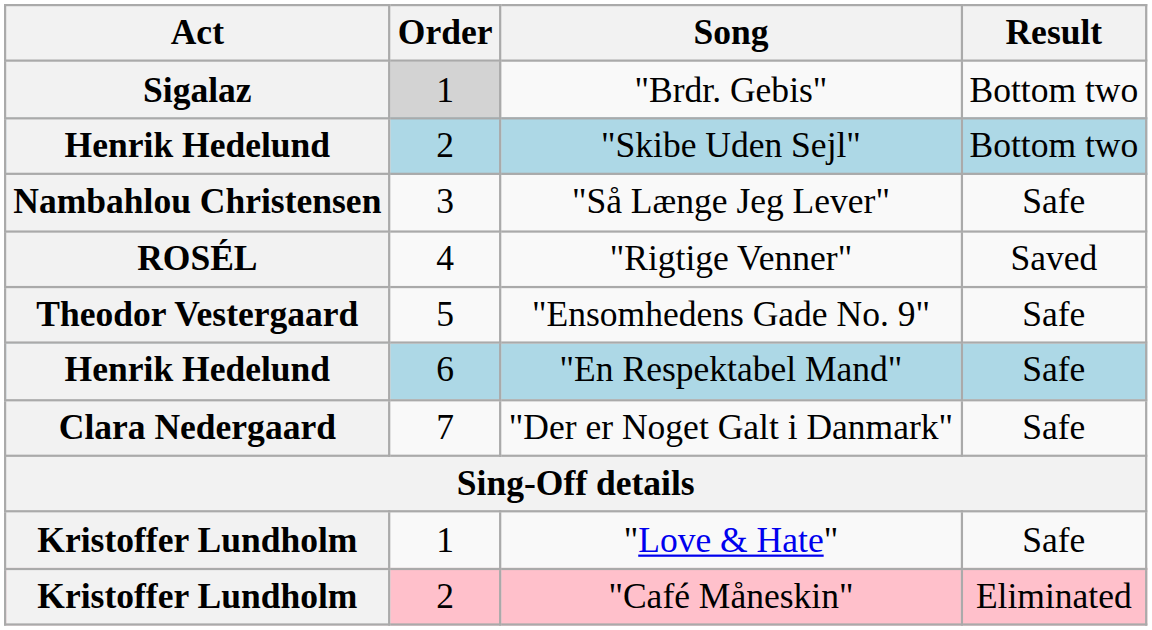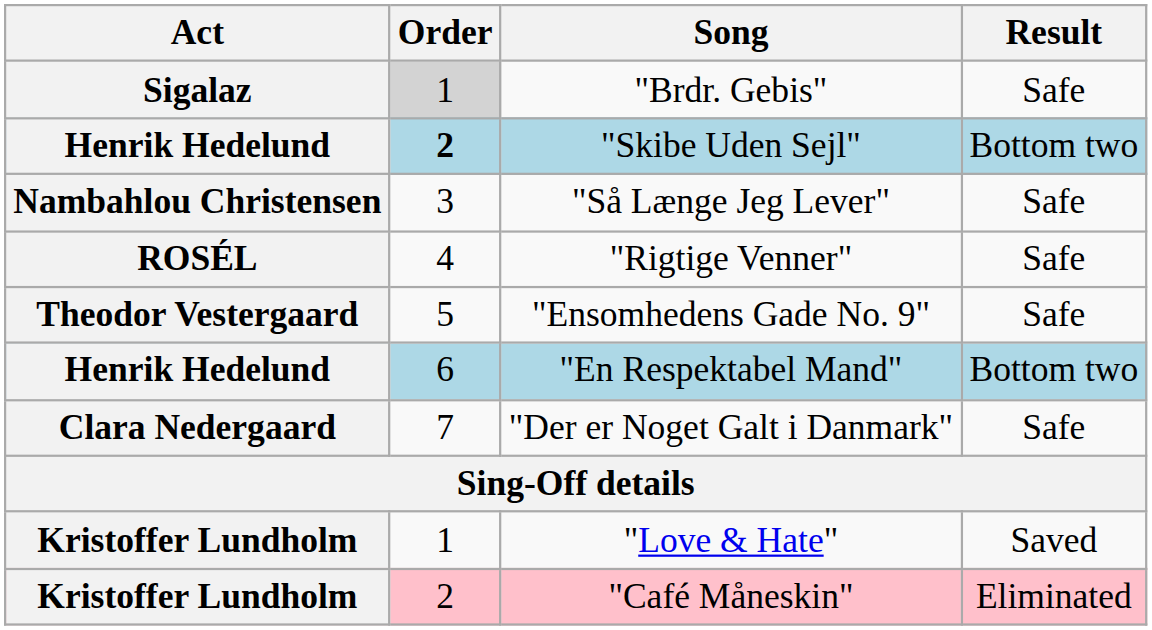"Brdr. Gebis" | Result: Bottom two -> Safe
"Skibe Uden Sejl" | Order: normal -> bold
"Rigtige Venner" | Result: Saved -> Safe
"En Respektabel Mand" | Result: Safe -> Bottom two
"Love & Hate" | Result: Safe -> Saved
